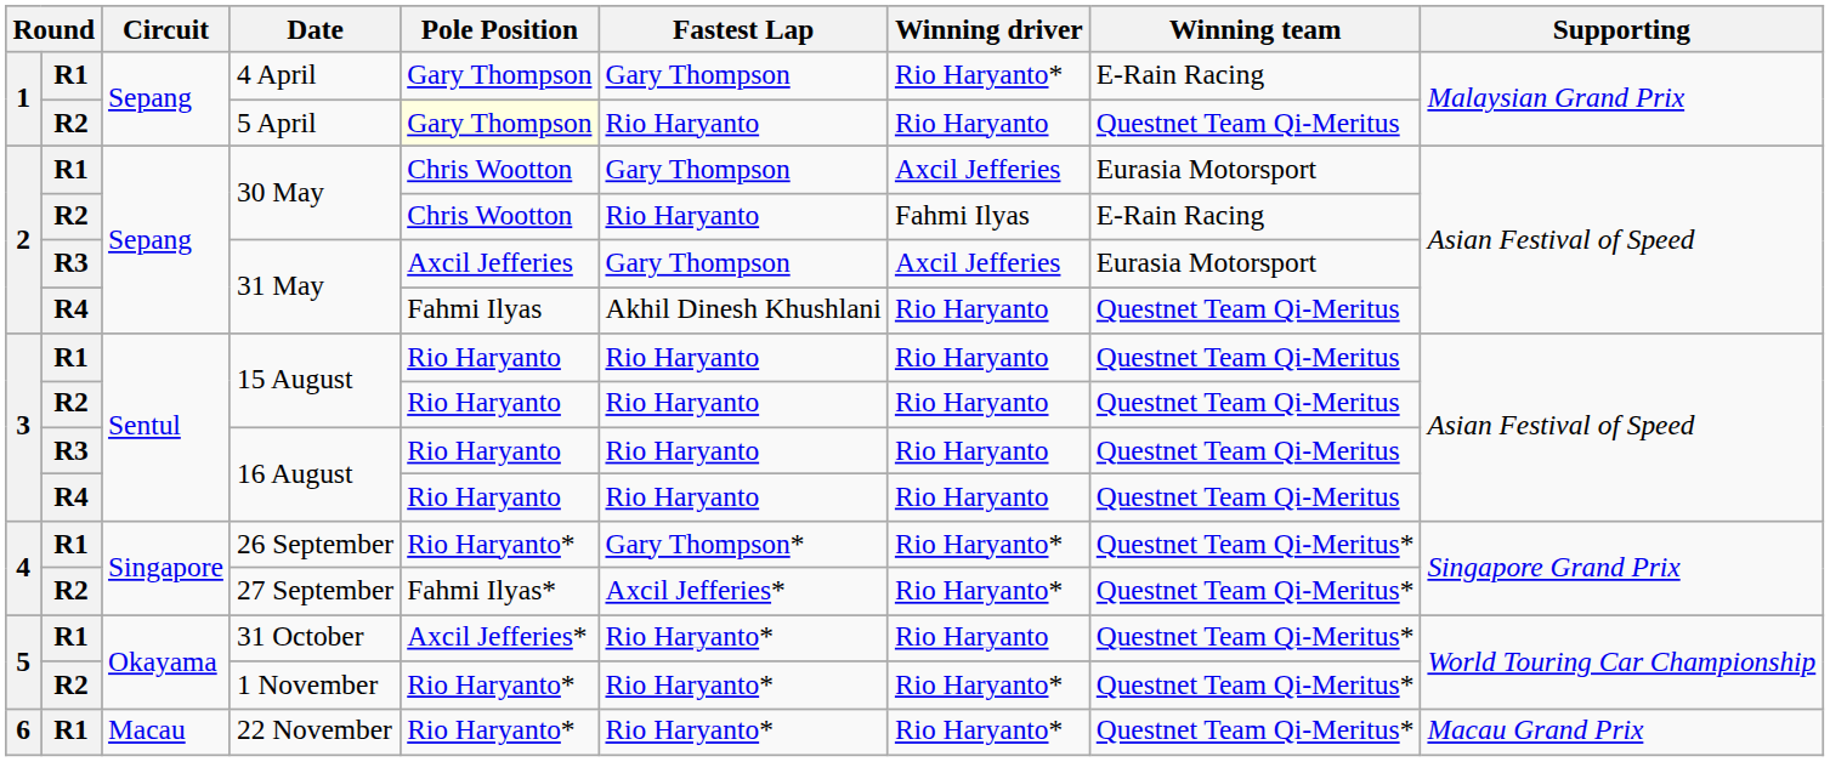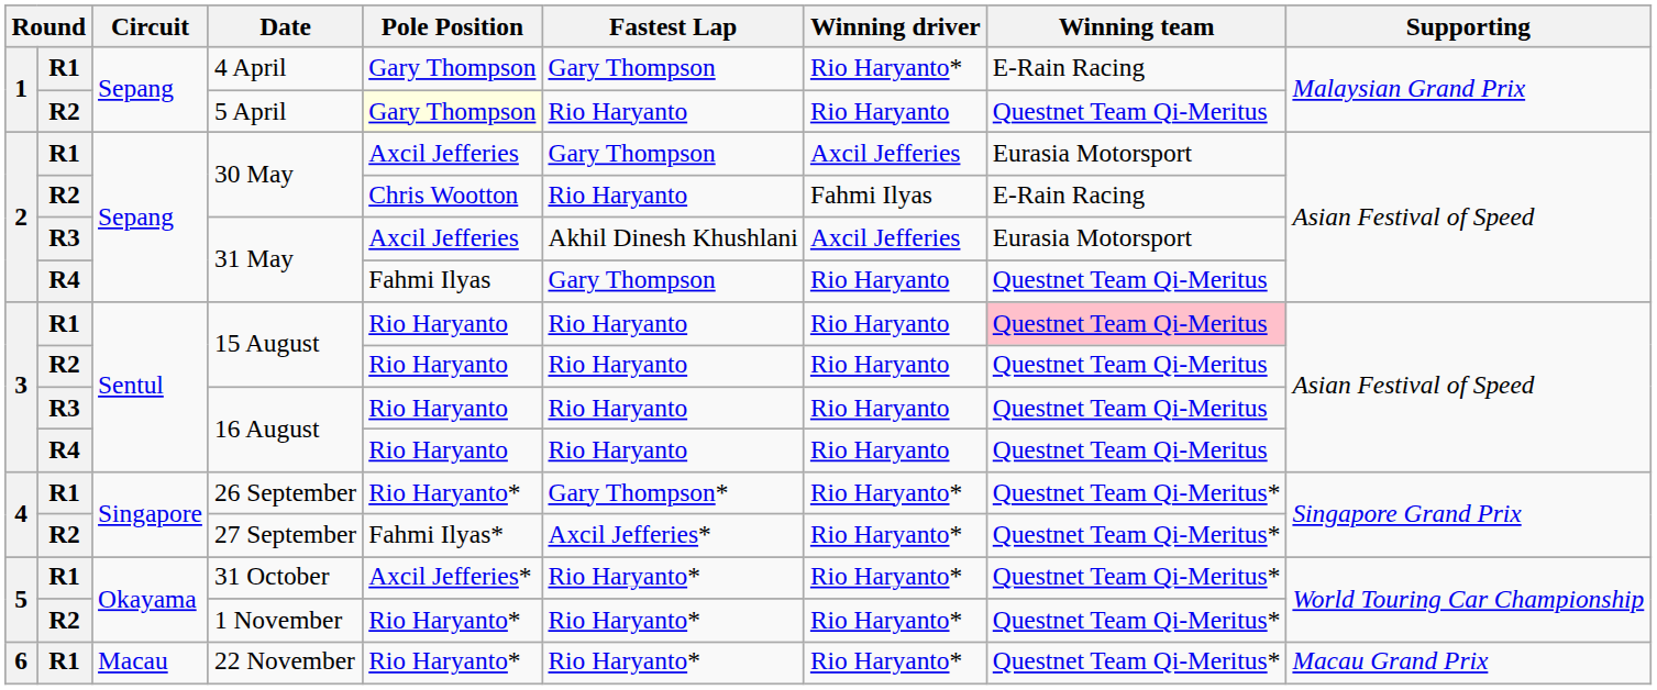R1 / 30 May | Pole Position: Chris Wootton -> Axcil Jefferies
R3 / 31 May | Fastest Lap: Gary Thompson -> Akhil Dinesh Khushlani
R4 / 31 May | Fastest Lap: Akhil Dinesh Khushlani -> Gary Thompson
R1 / 15 August | Winning team: no background -> pink background
31 October | Winning driver: Rio Haryanto -> Rio Haryanto*
